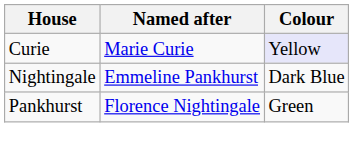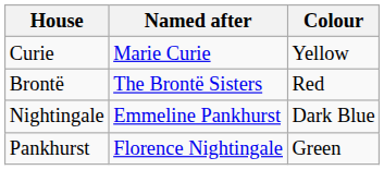Curie | Colour: lavender background -> no background
+ row: Brontë | The Brontë Sisters | Red
